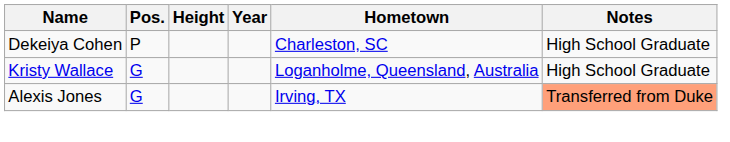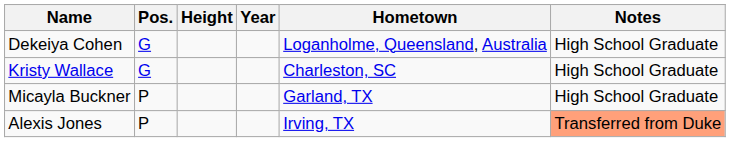Dekeiya Cohen | Pos.: P -> G
Dekeiya Cohen | Hometown: Charleston, SC -> Loganholme, Queensland, Australia
Kristy Wallace | Hometown: Loganholme, Queensland, Australia -> Charleston, SC
+ row: Micayla Buckner | P | Garland, TX | High School Graduate
Alexis Jones | Pos.: G -> P
